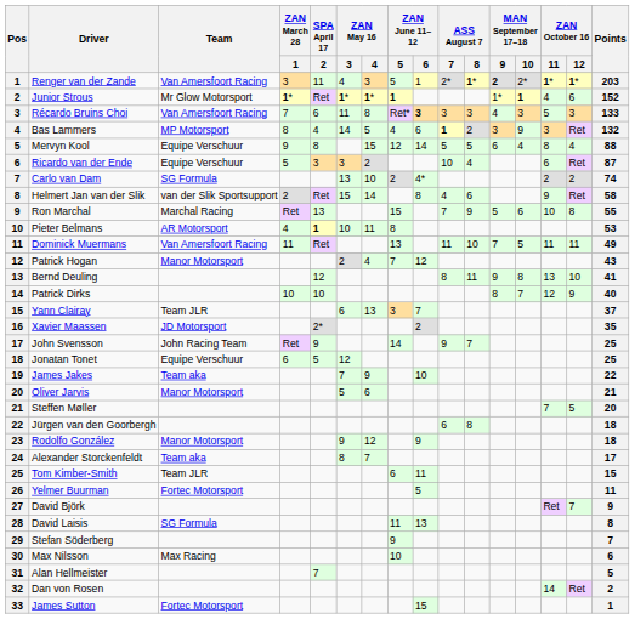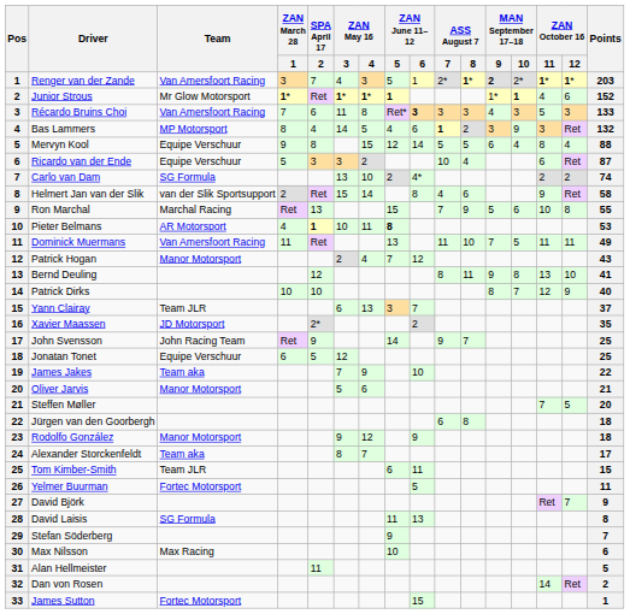Renger van der Zande | SPA April 17 / 2: 11 -> 7
Pieter Belmans | ZAN June 11–12 / 5: normal -> bold
Alan Hellmeister | SPA April 17 / 2: 7 -> 11
